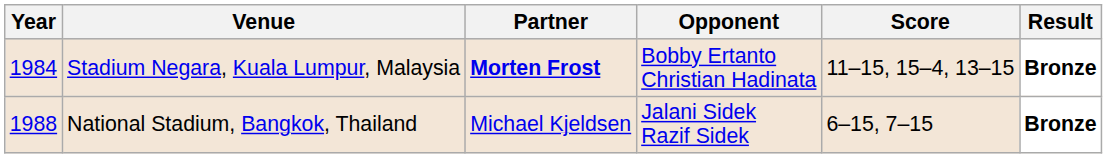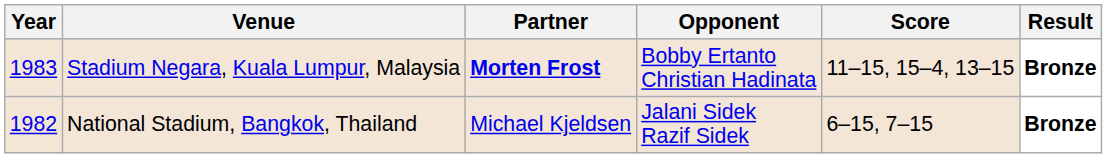Stadium Negara, Kuala Lumpur, Malaysia | Year: 1984 -> 1983
National Stadium, Bangkok, Thailand | Year: 1988 -> 1982
